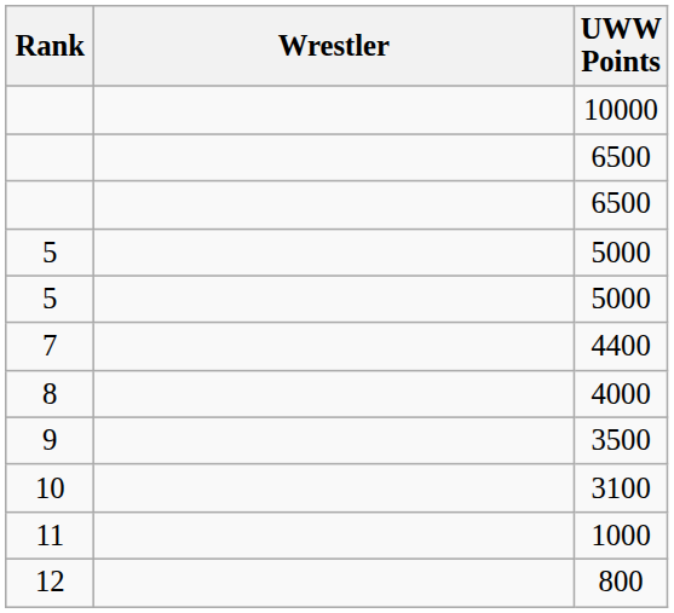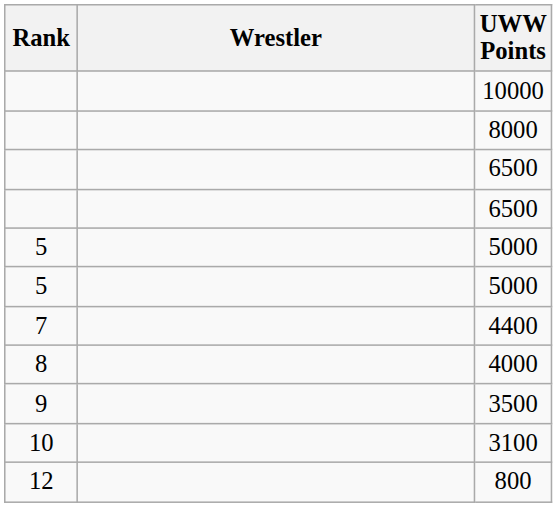+ row: 8000
- row: 11 | 1000
